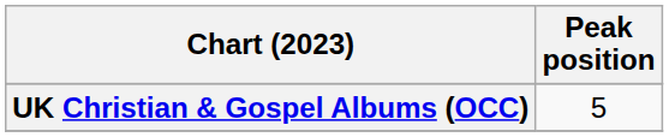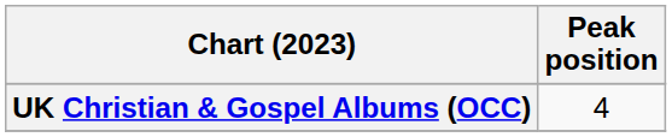UK Christian & Gospel Albums (OCC) | Peak position: 5 -> 4
